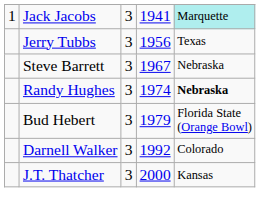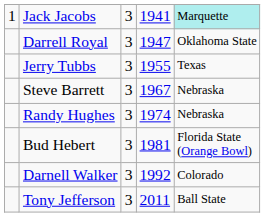+ row: Darrell Royal | 3 | 1947 | Oklahoma State
Jerry Tubbs | column 4: 1956 -> 1955
Randy Hughes | column 5: bold -> normal
Bud Hebert | column 4: 1979 -> 1981
- row: J.T. Thatcher | 3 | 2000 | Kansas
+ row: Tony Jefferson | 3 | 2011 | Ball State
